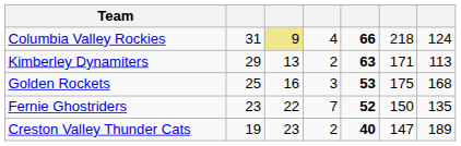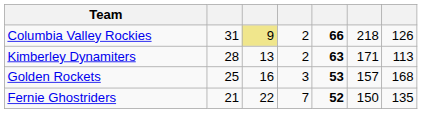Columbia Valley Rockies | column 4: 4 -> 2
Columbia Valley Rockies | column 7: 124 -> 126
Kimberley Dynamiters | column 2: 29 -> 28
Golden Rockets | column 6: 175 -> 157
Fernie Ghostriders | column 2: 23 -> 21
- row: Creston Valley Thunder Cats | 19 | 23 | 2 | 40 | 147 | 189
